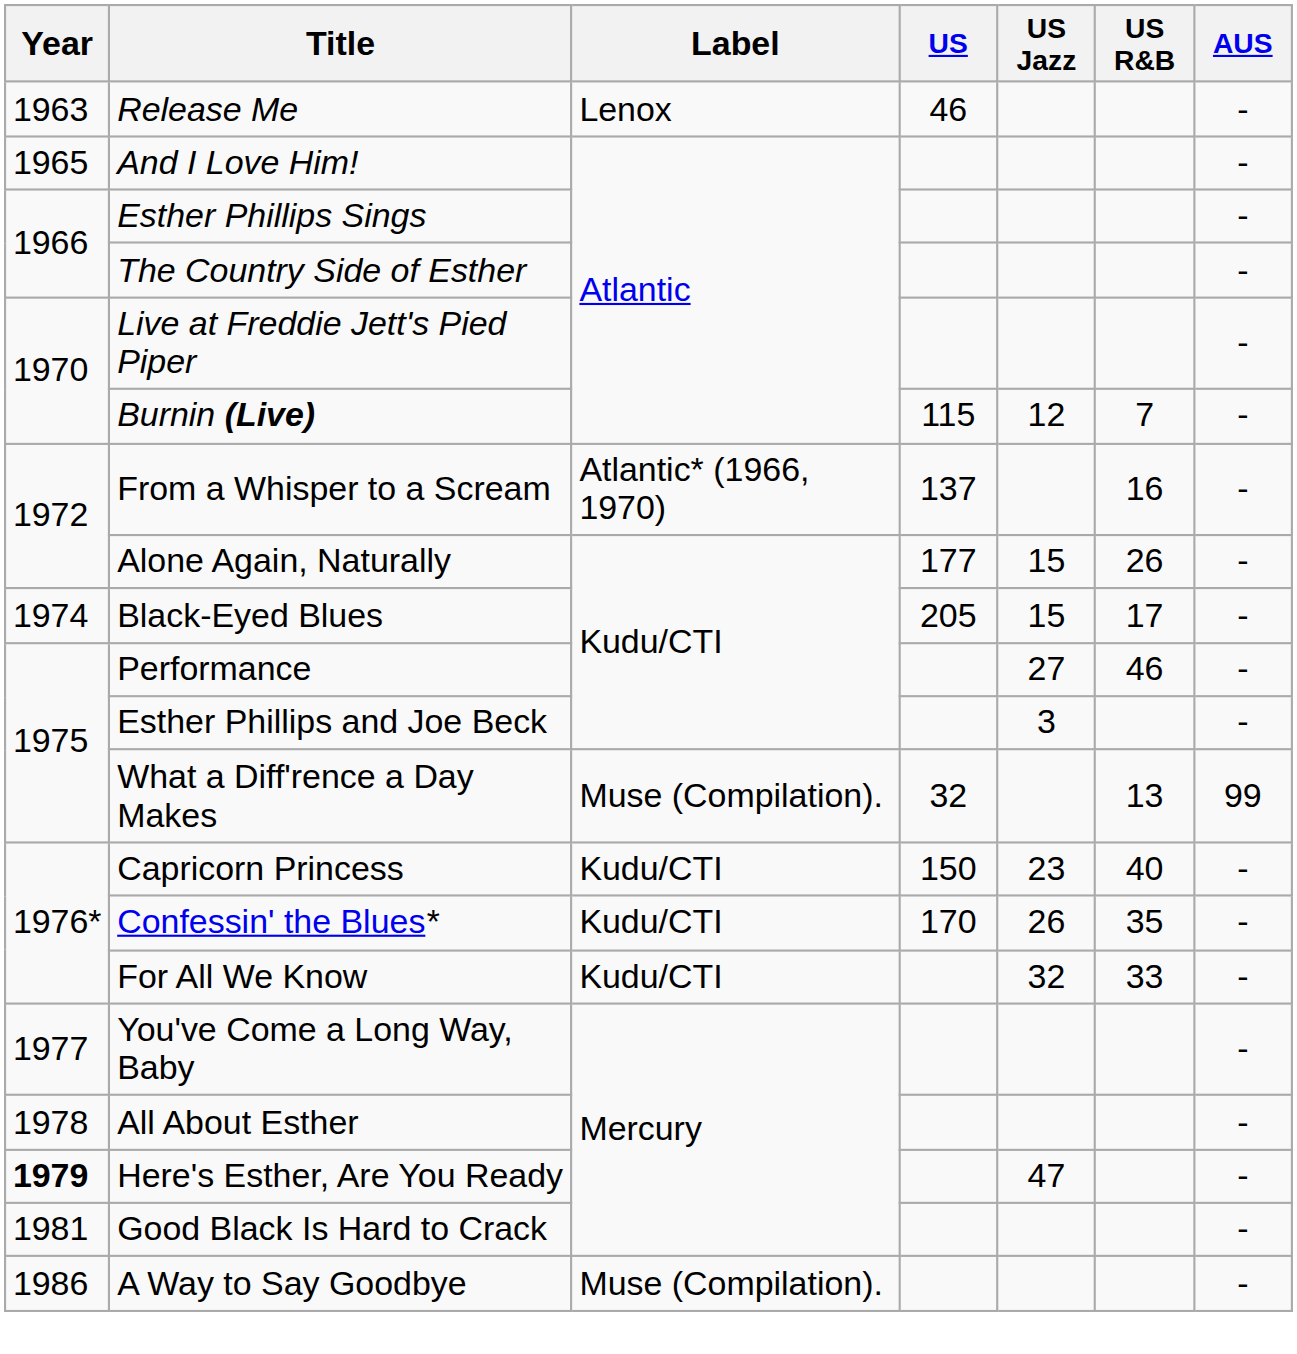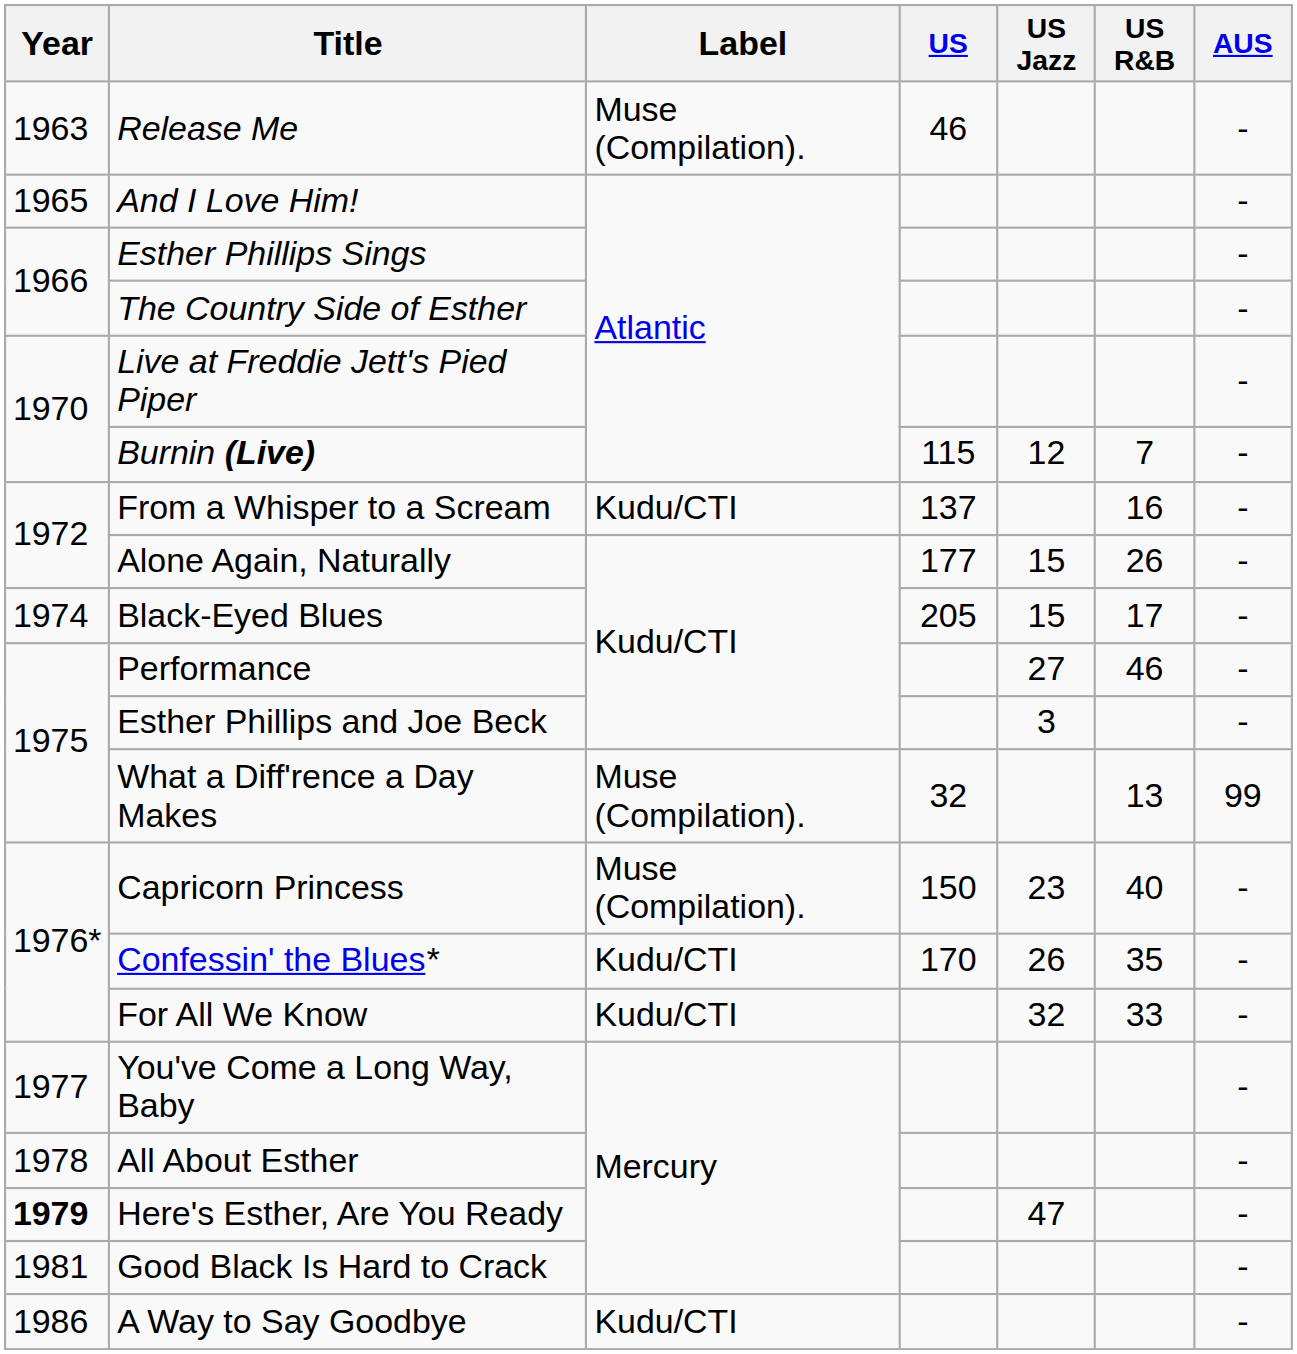Release Me | Label: Lenox -> Muse (Compilation).
From a Whisper to a Scream | Label: Atlantic* (1966, 1970) -> Kudu/CTI
Capricorn Princess | Label: Kudu/CTI -> Muse (Compilation).
A Way to Say Goodbye | Label: Muse (Compilation). -> Kudu/CTI
